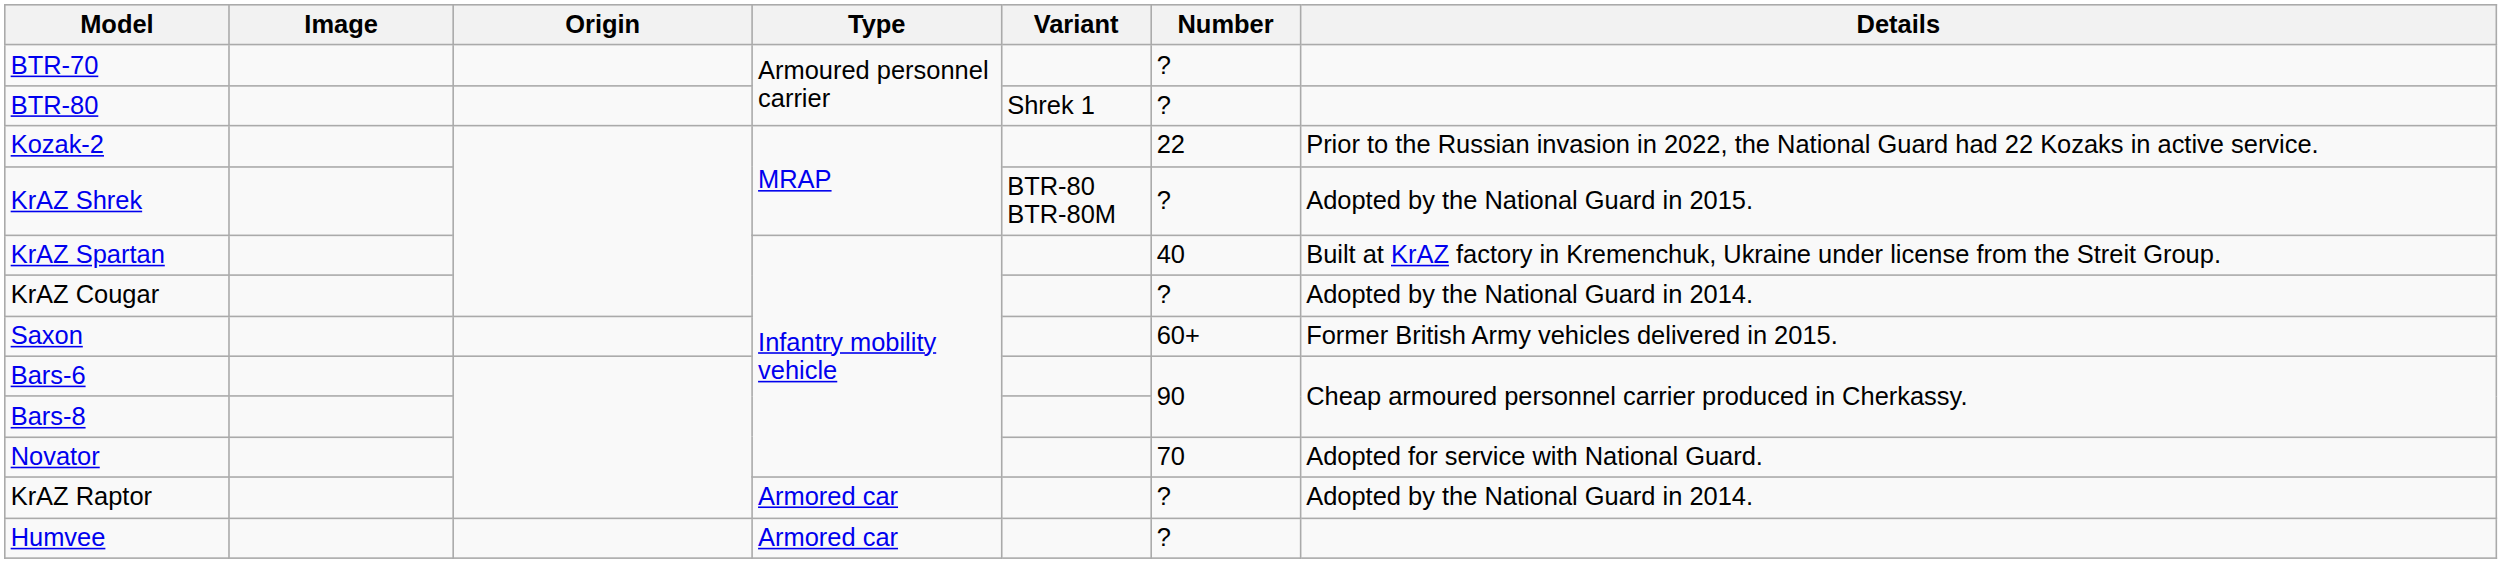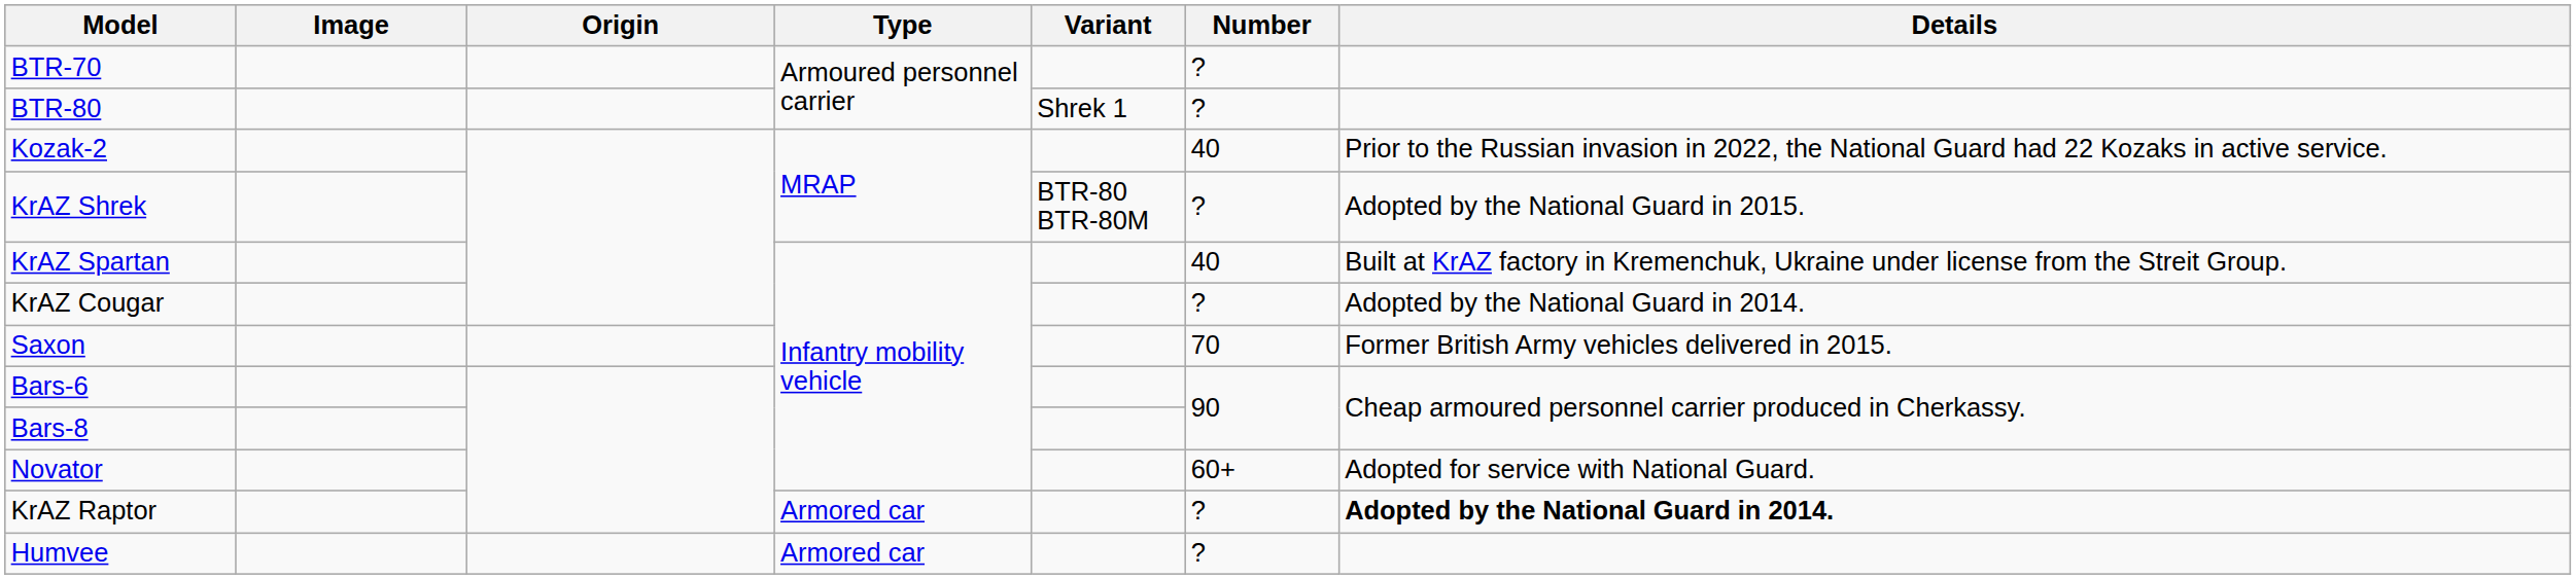Kozak-2 | Number: 22 -> 40
Saxon | Number: 60+ -> 70
Novator | Number: 70 -> 60+
KrAZ Raptor | Details: normal -> bold
